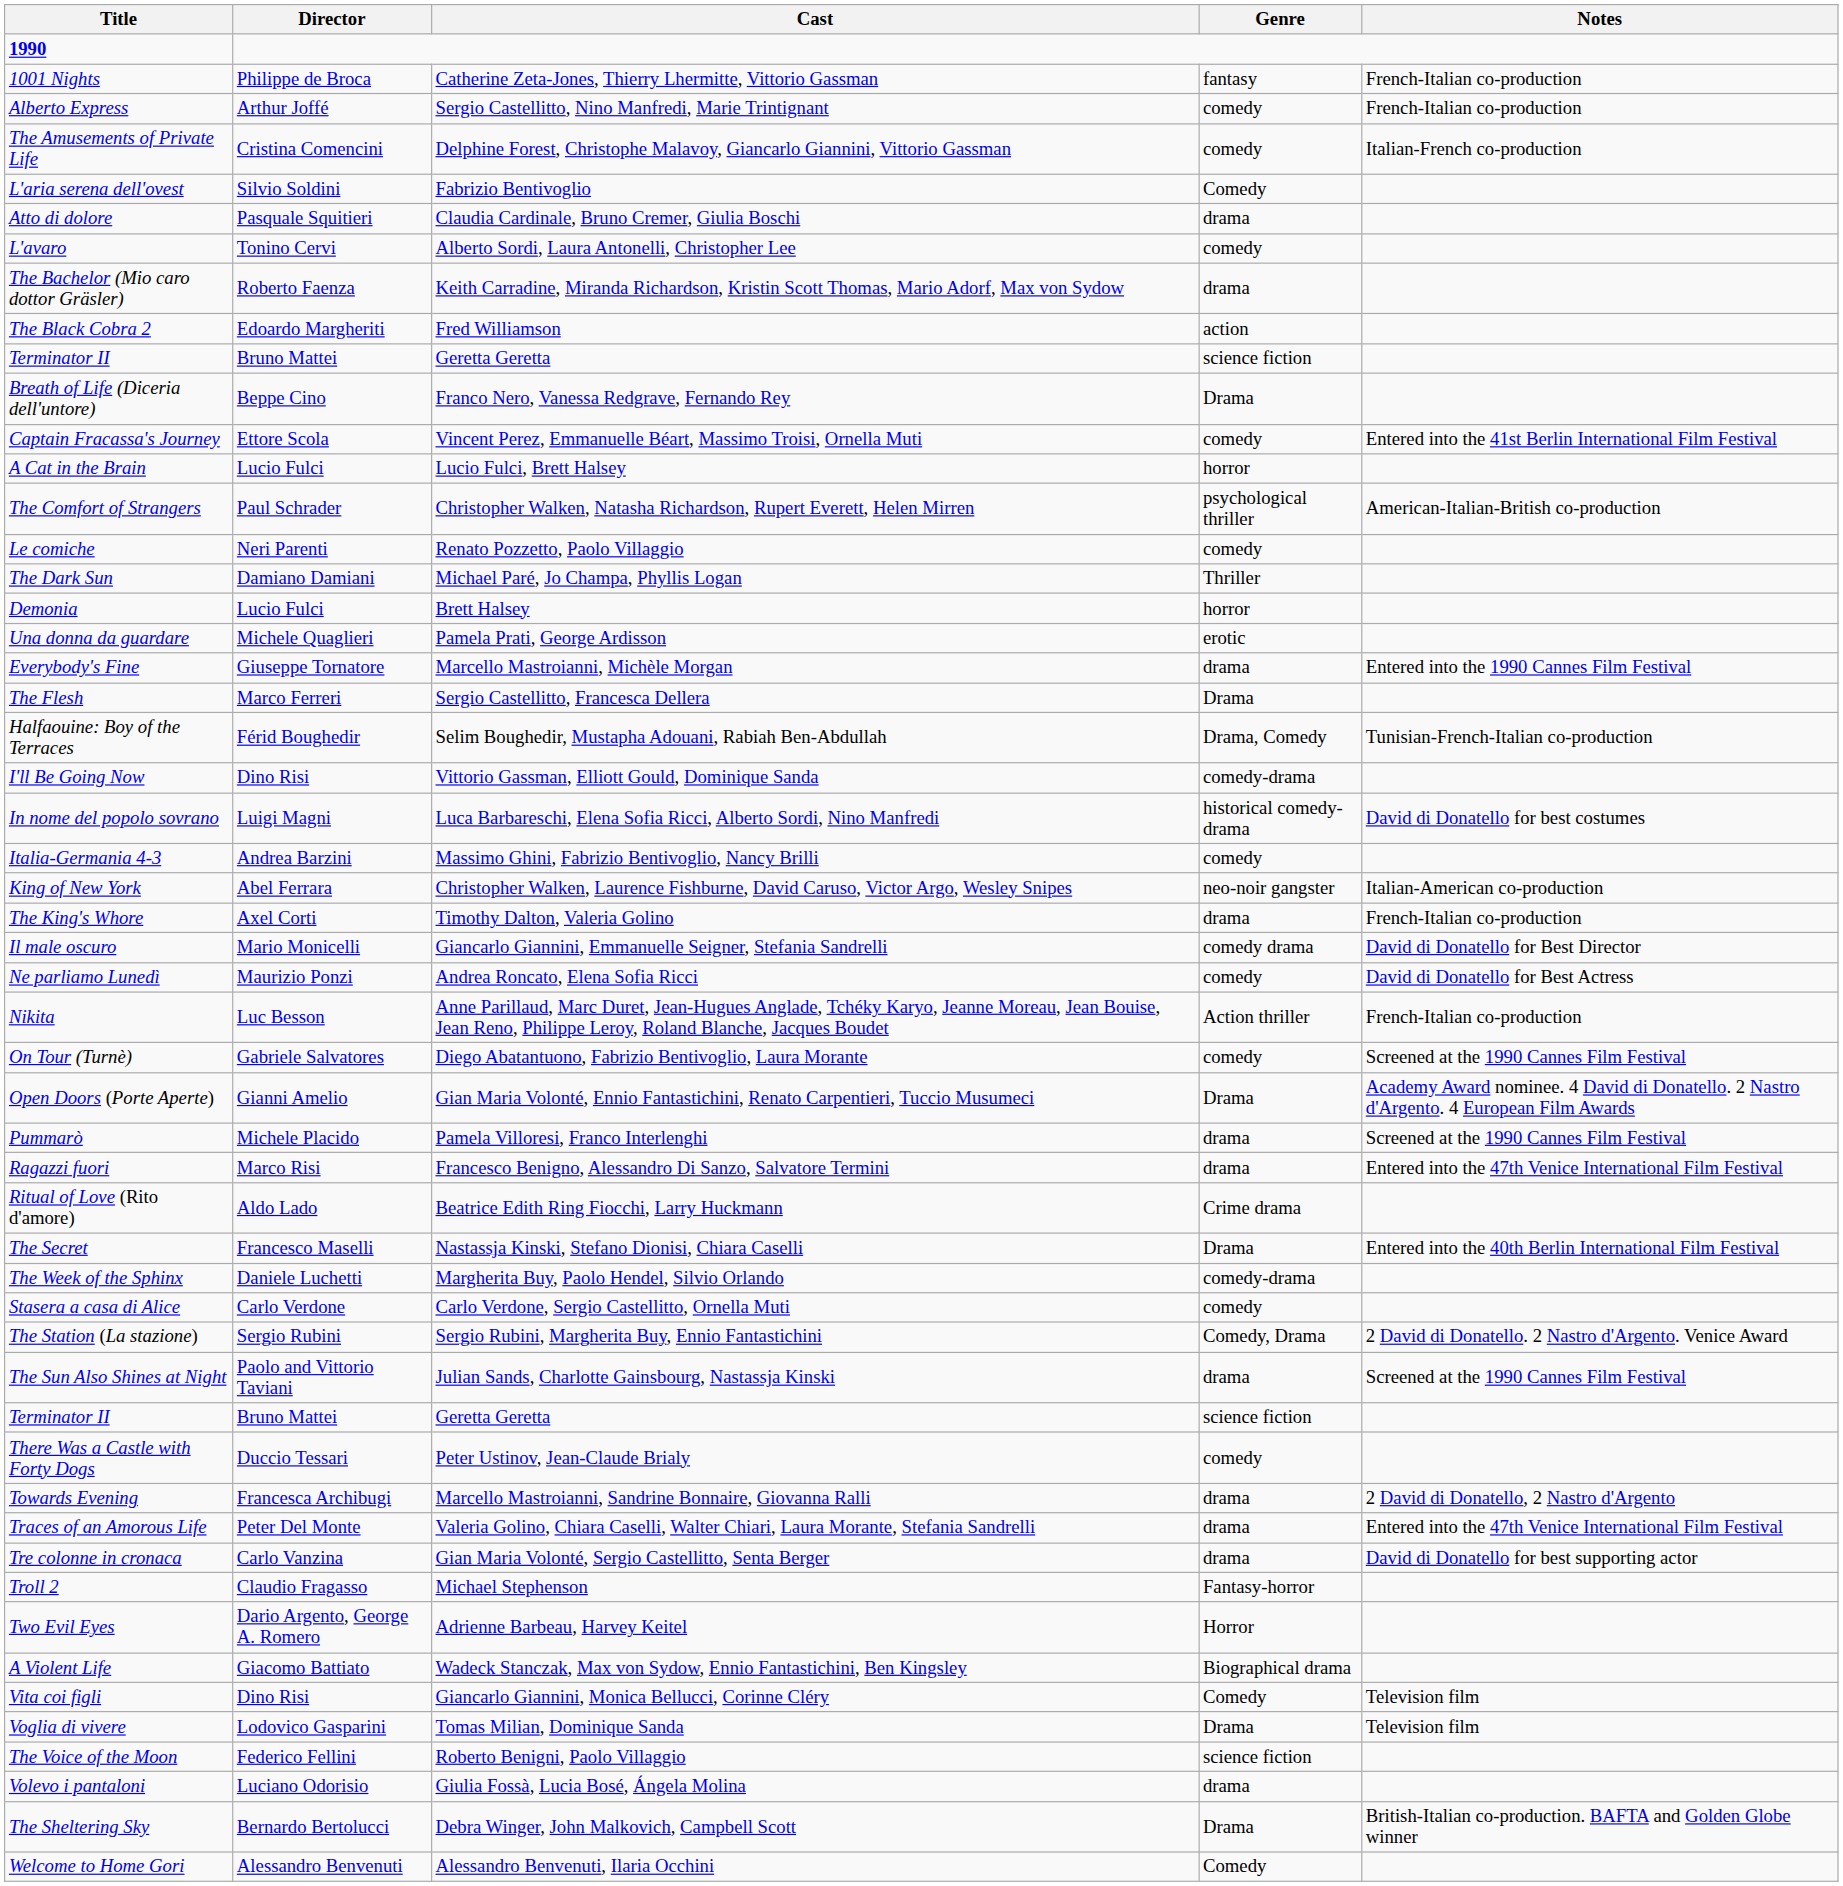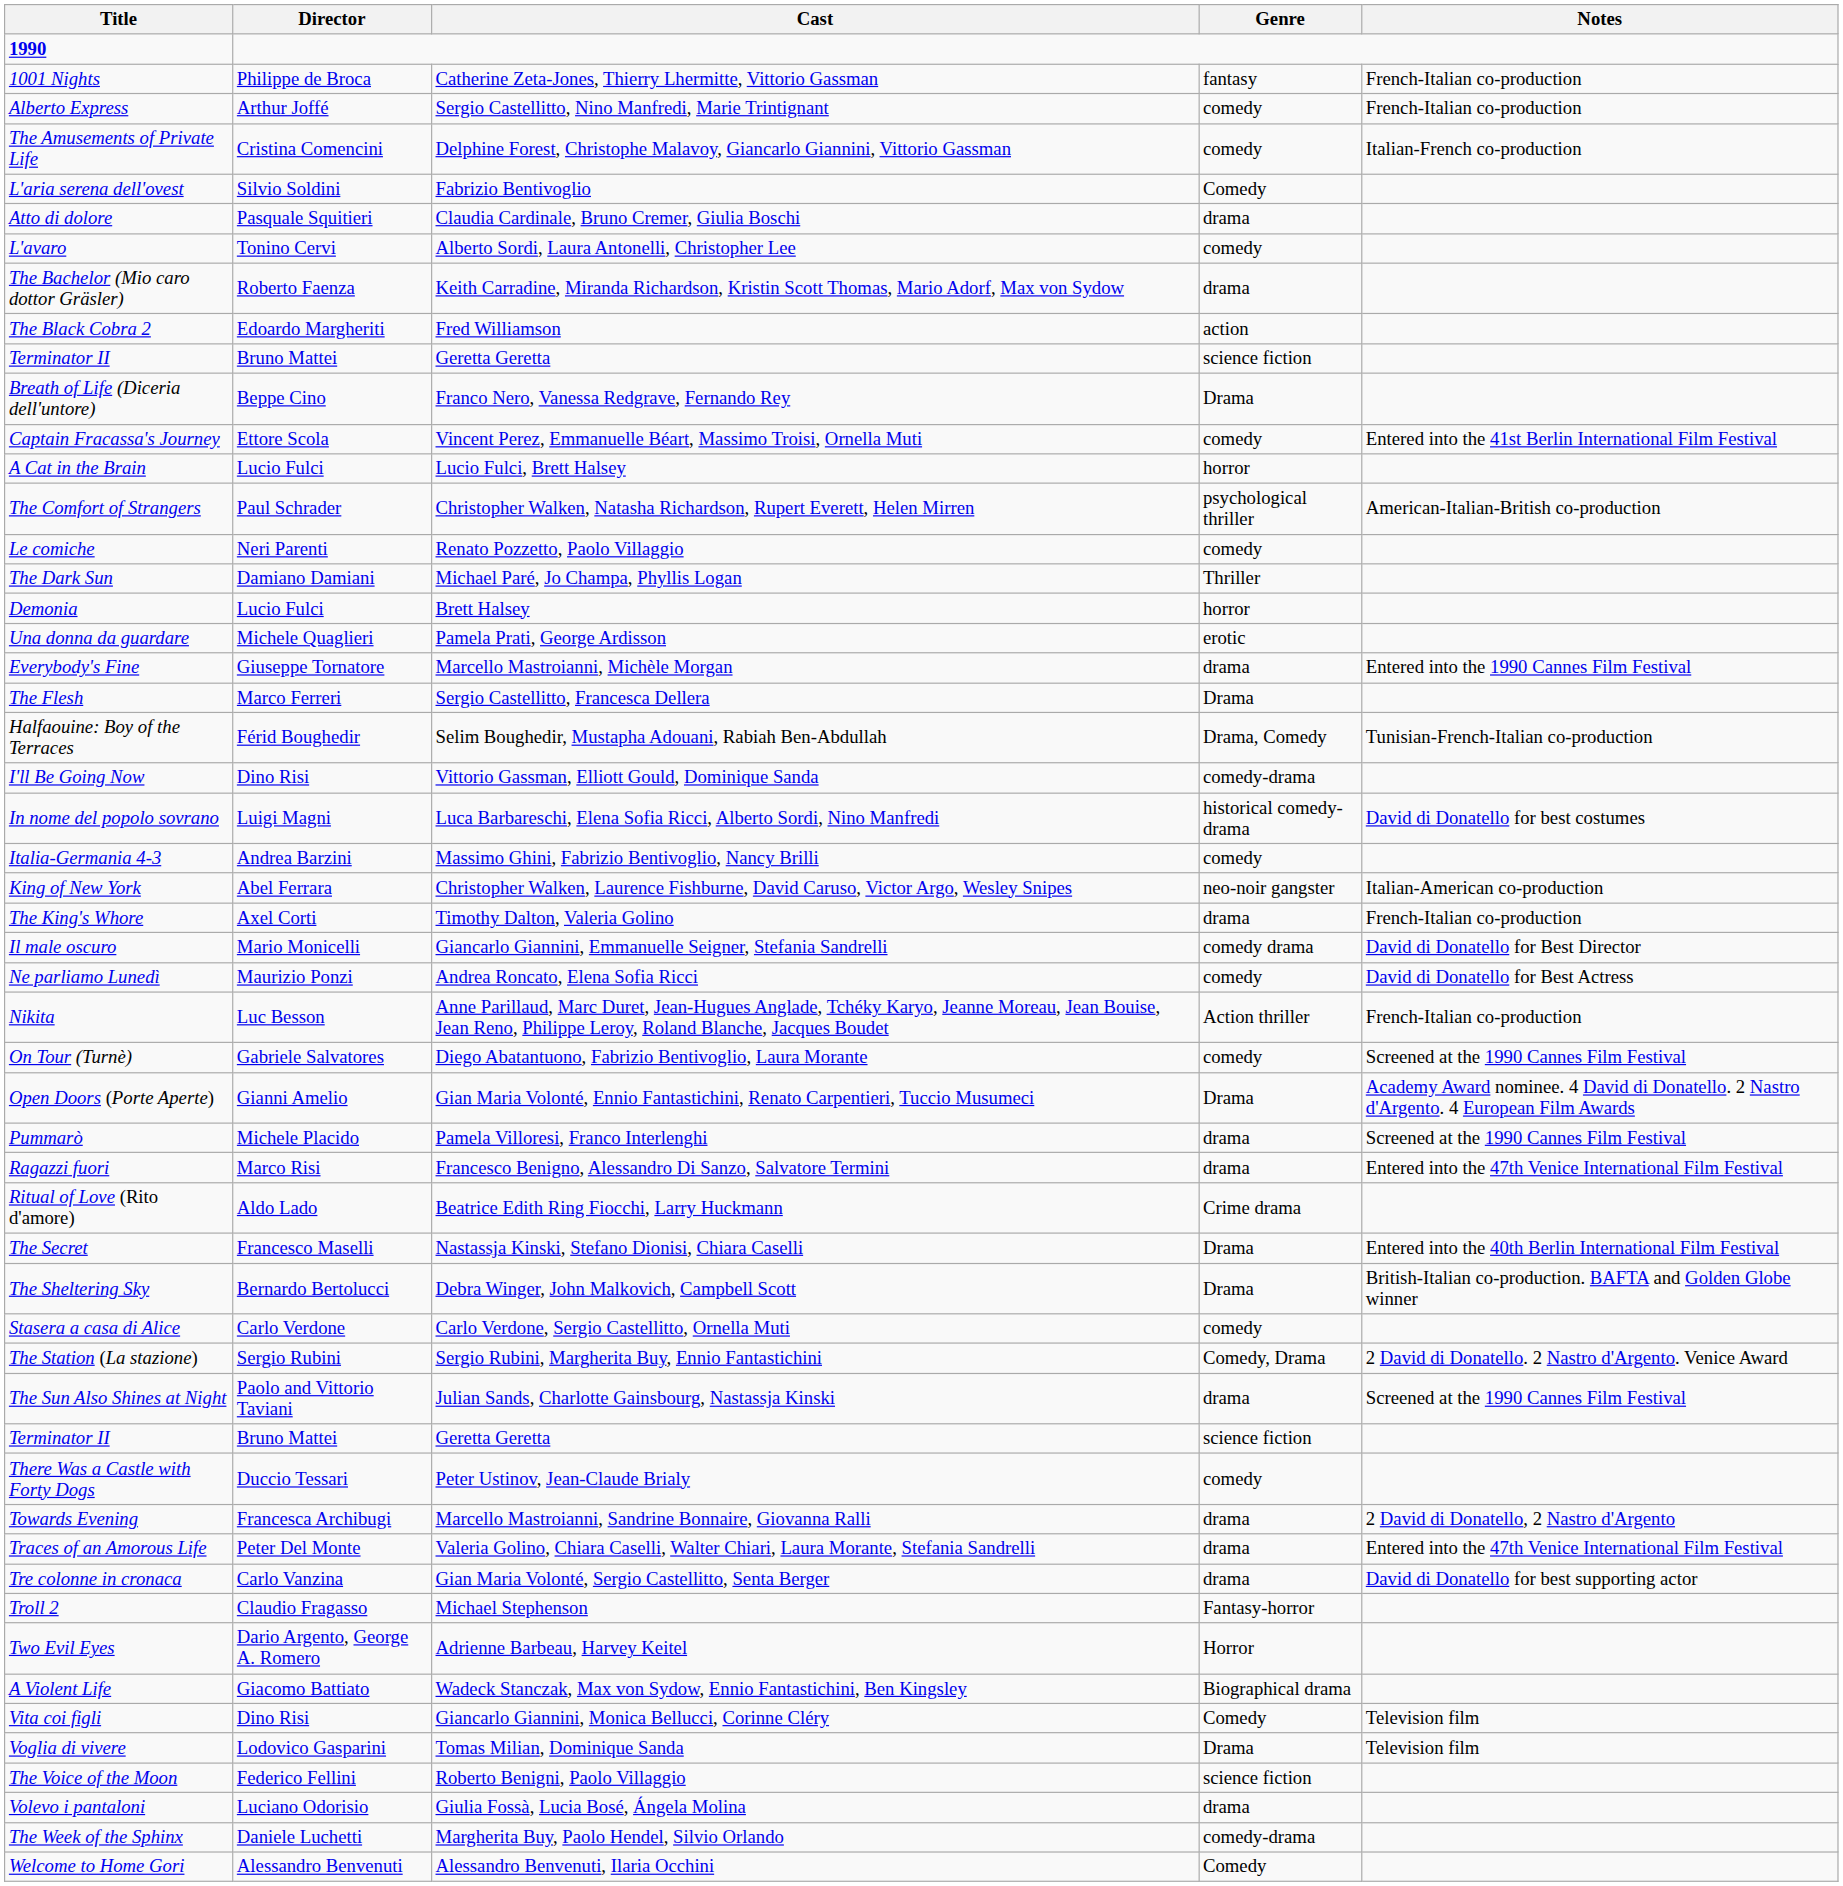rows swapped: The Sheltering Sky <-> The Week of the Sphinx
